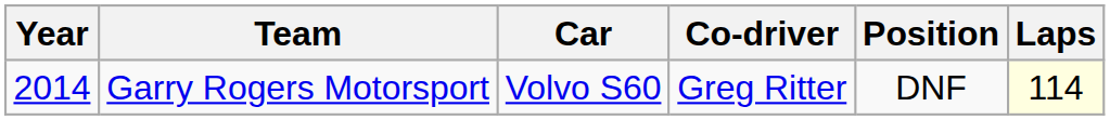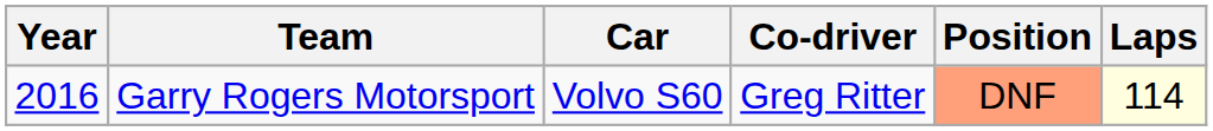Garry Rogers Motorsport | Year: 2014 -> 2016
Garry Rogers Motorsport | Position: no background -> lightsalmon background
